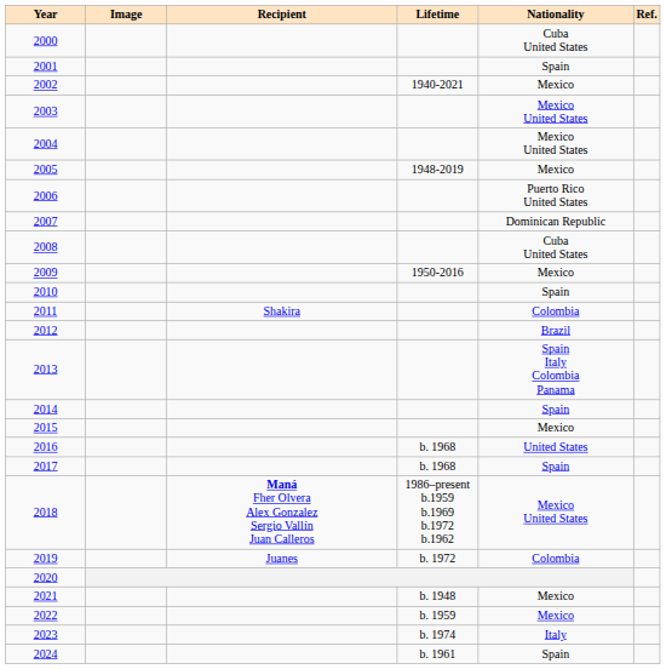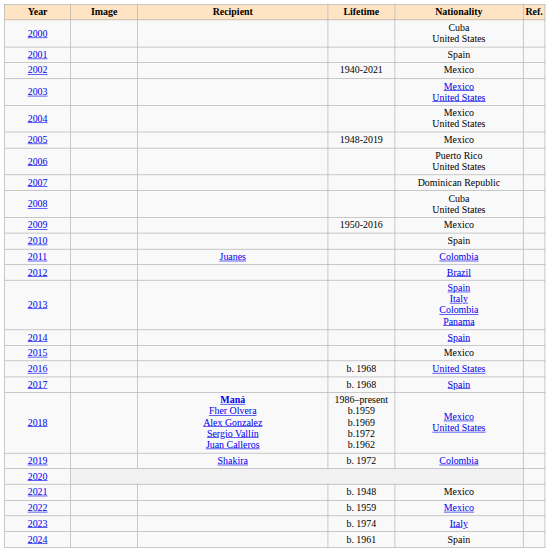2011 | Recipient: Shakira -> Juanes
2019 | Recipient: Juanes -> Shakira
